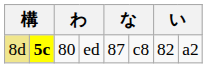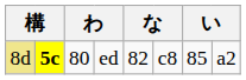ed | column 5: 87 -> 82
ed | column 7: 82 -> 85
